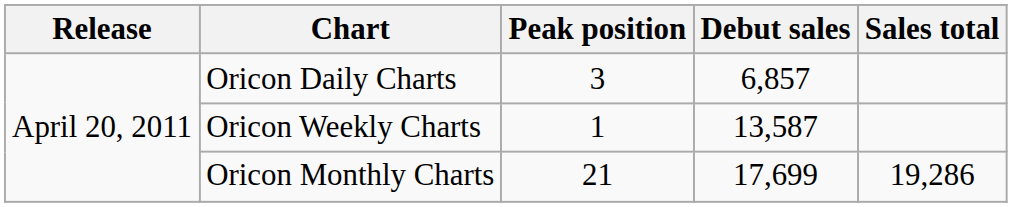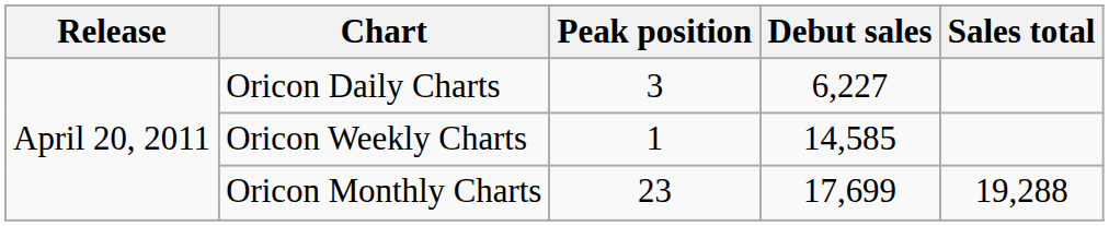Oricon Daily Charts | Debut sales: 6,857 -> 6,227
Oricon Weekly Charts | Debut sales: 13,587 -> 14,585
Oricon Monthly Charts | Peak position: 21 -> 23
Oricon Monthly Charts | Sales total: 19,286 -> 19,288
